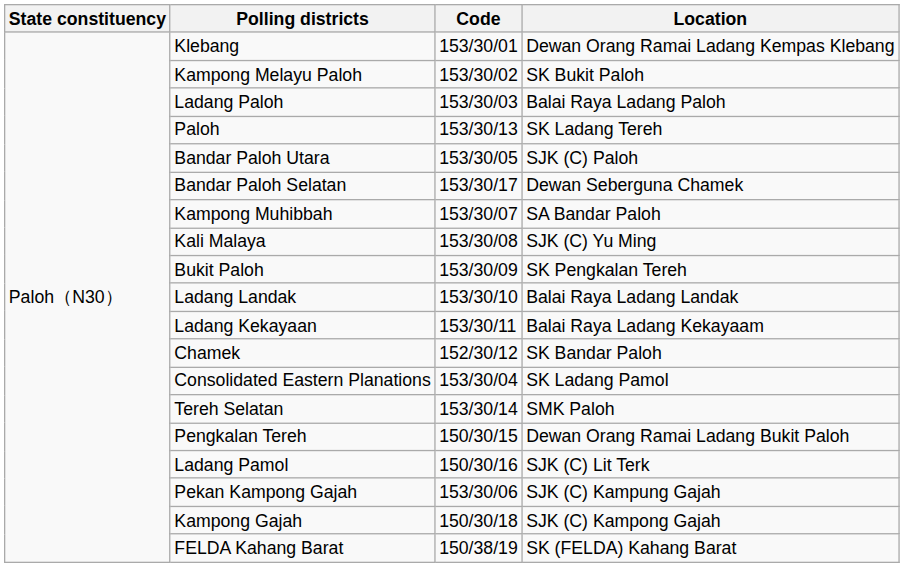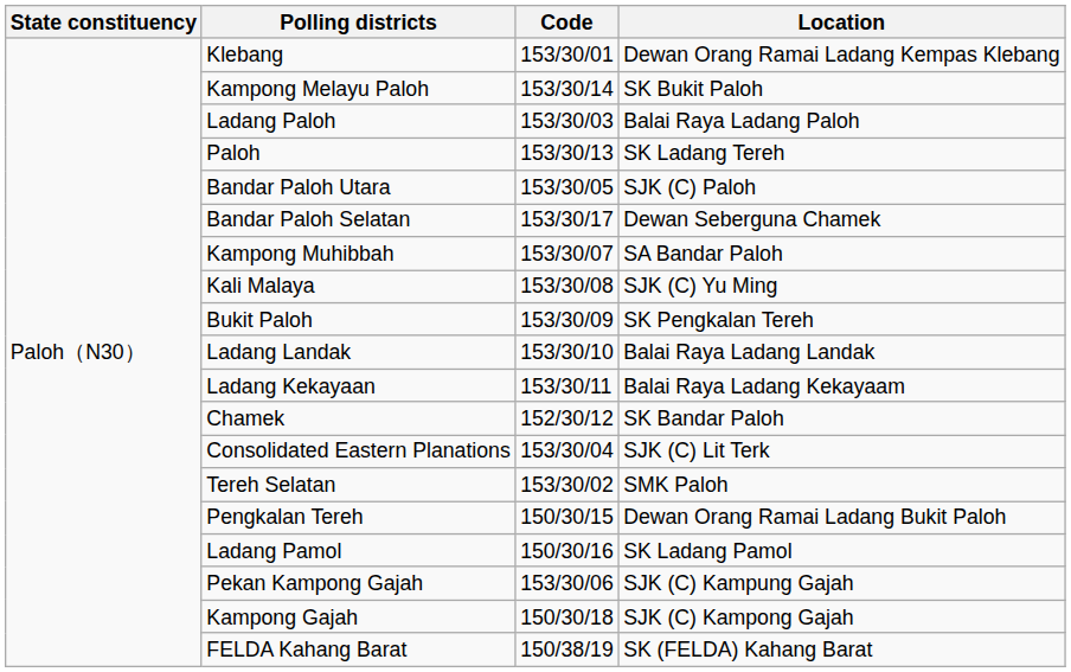Kampong Melayu Paloh | Code: 153/30/02 -> 153/30/14
Consolidated Eastern Planations | Location: SK Ladang Pamol -> SJK (C) Lit Terk
Tereh Selatan | Code: 153/30/14 -> 153/30/02
Ladang Pamol | Location: SJK (C) Lit Terk -> SK Ladang Pamol
